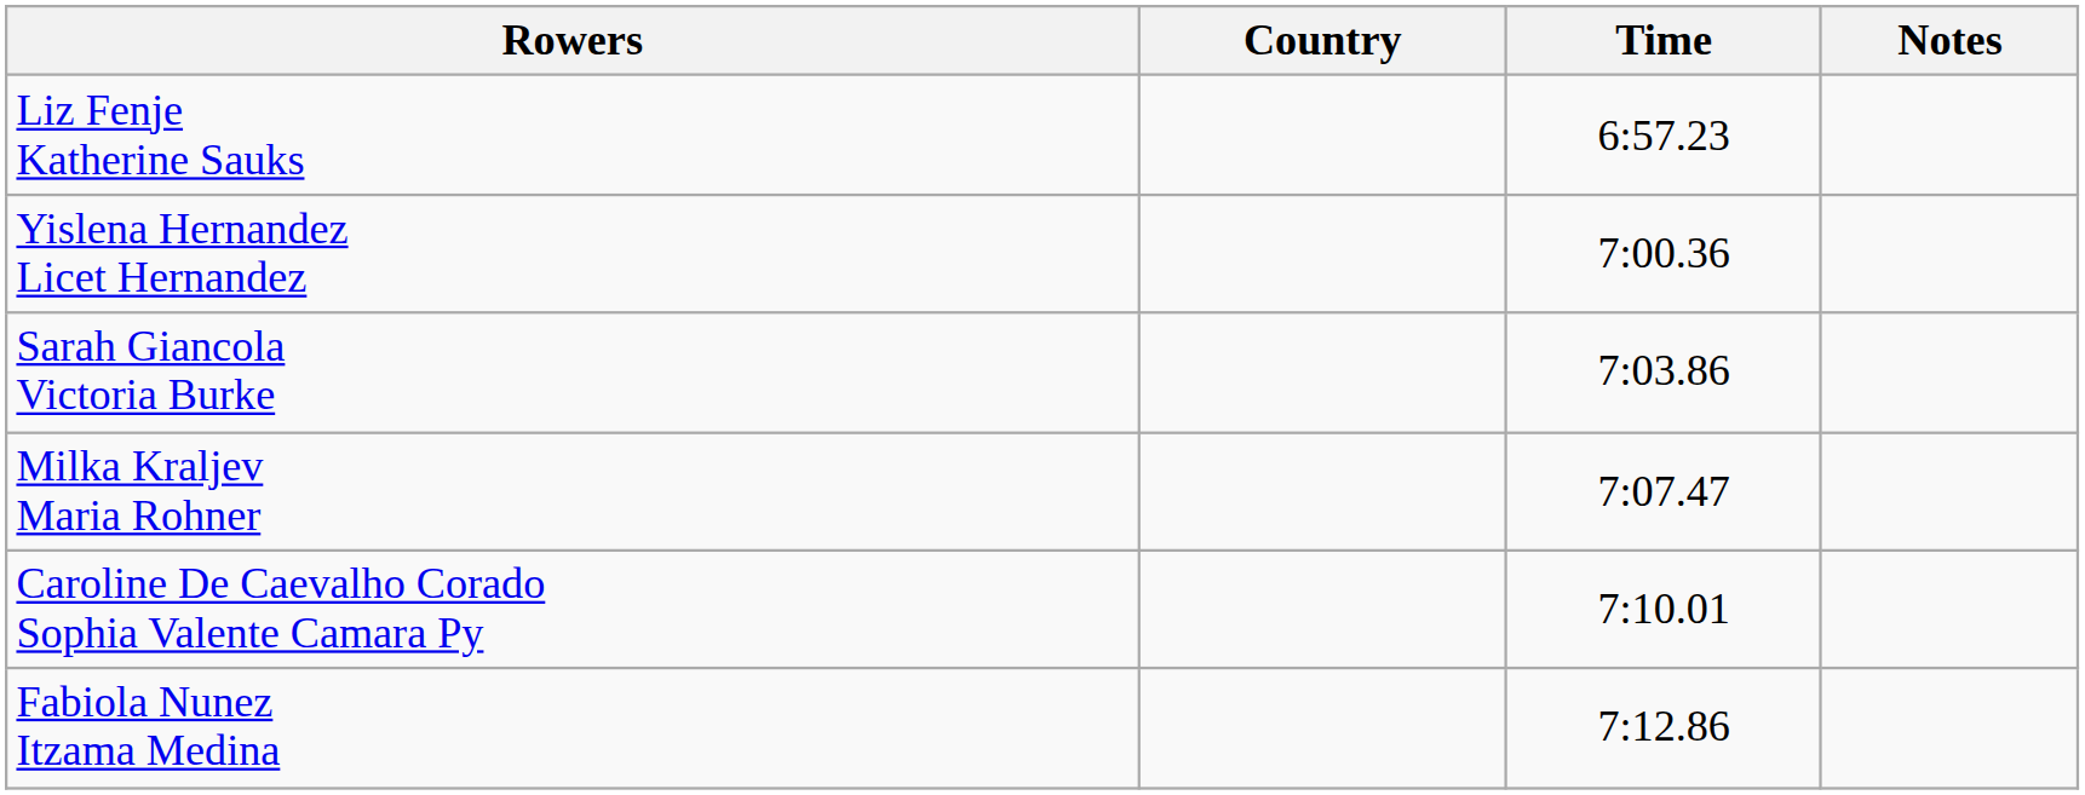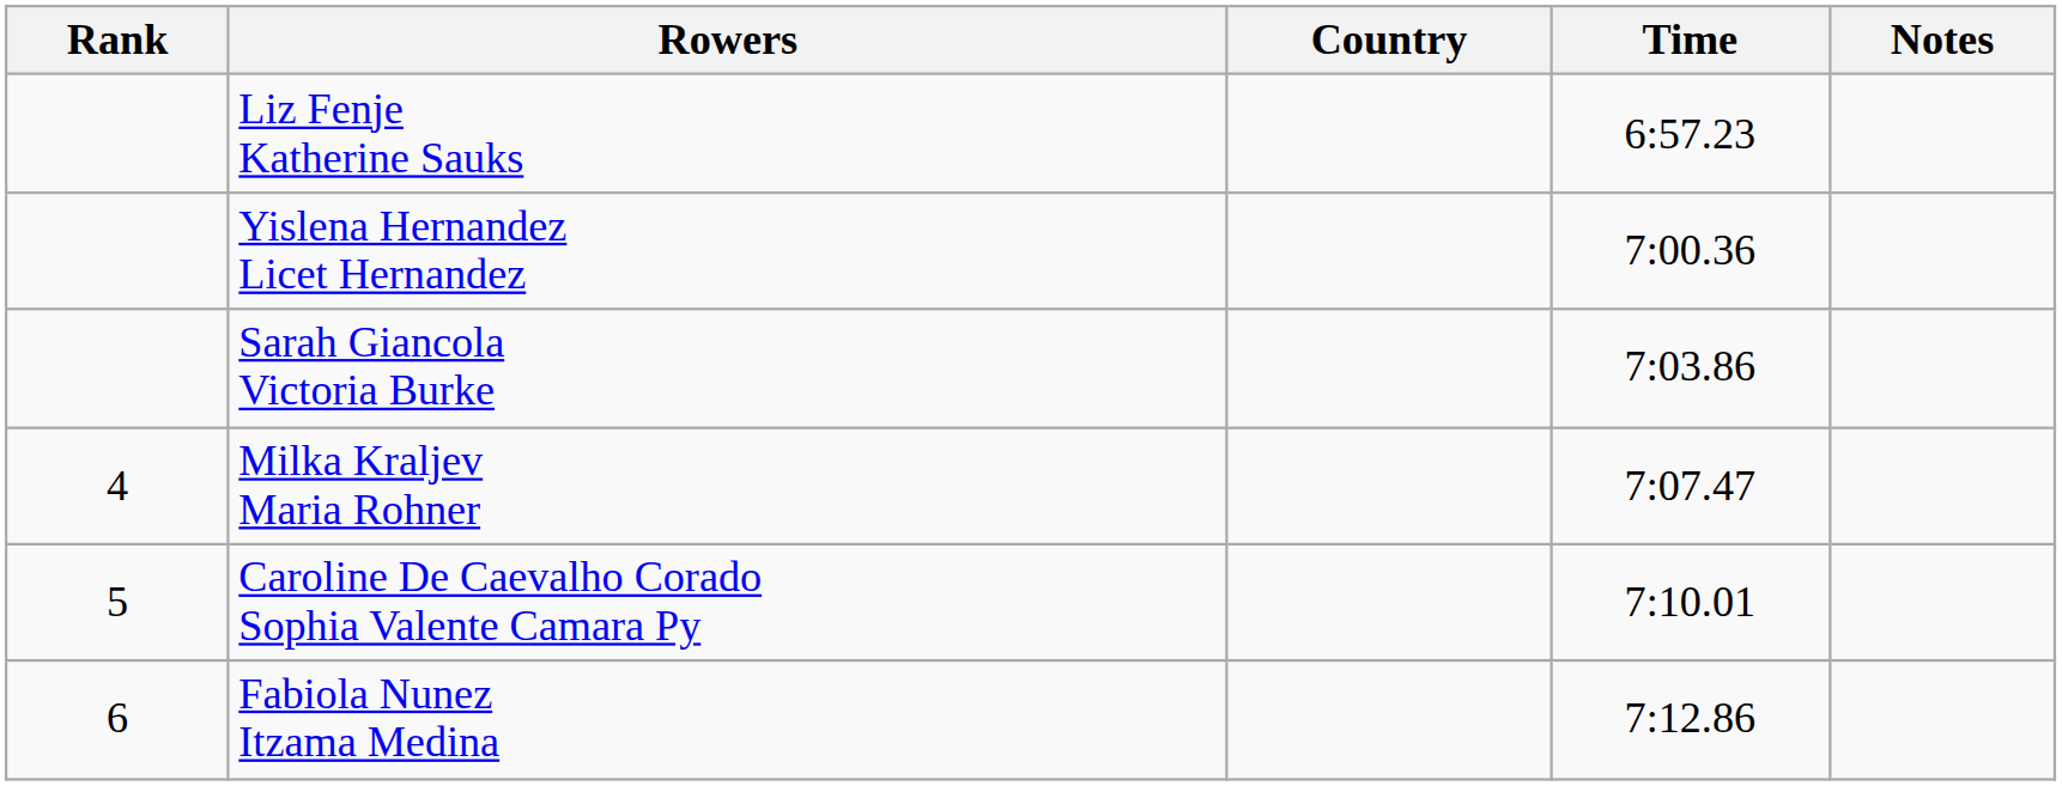+ column: Rank | 4 | 5 | 6
